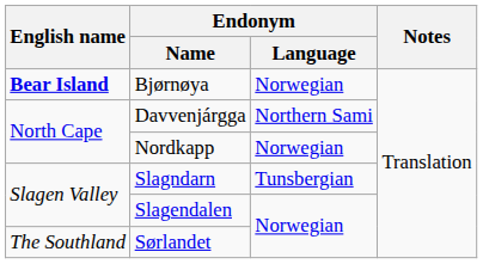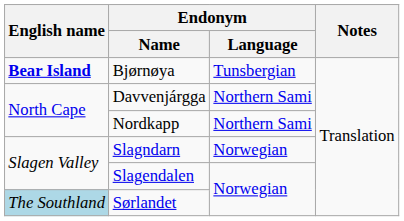Bjørnøya | Endonym / Language: Norwegian -> Tunsbergian
Nordkapp | Endonym / Language: Norwegian -> Northern Sami
Slagndarn | Endonym / Language: Tunsbergian -> Norwegian
Sørlandet | English name: no background -> lightblue background
